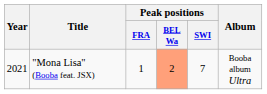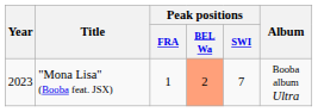"Mona Lisa" (Booba feat. JSX) | Year: 2021 -> 2023
